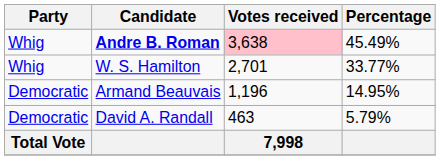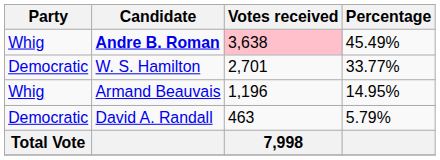W. S. Hamilton | Party: Whig -> Democratic
Armand Beauvais | Party: Democratic -> Whig
